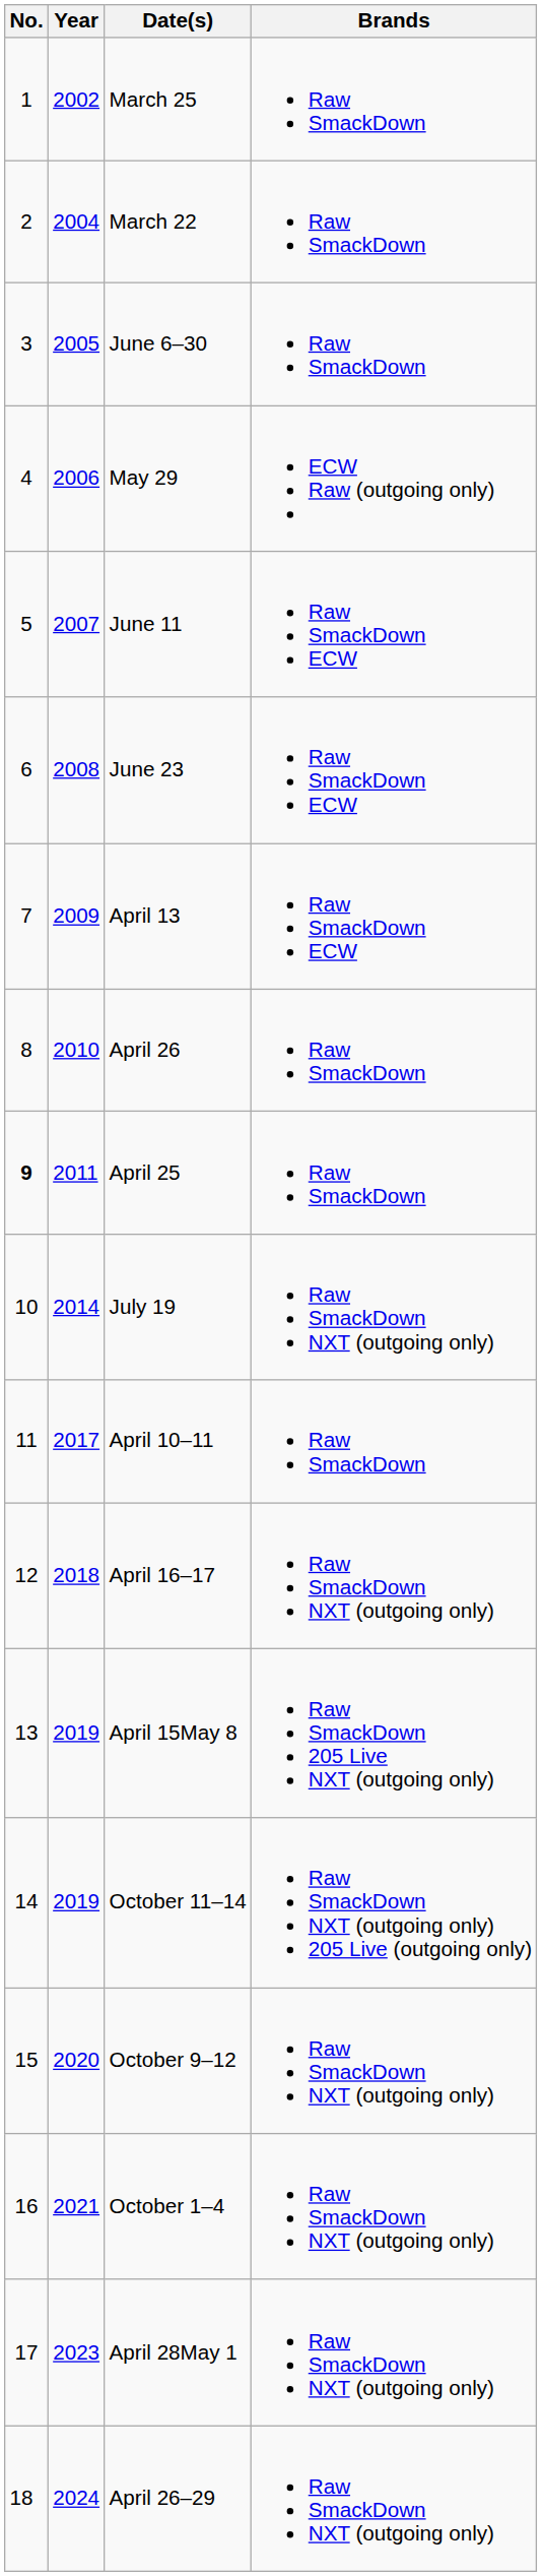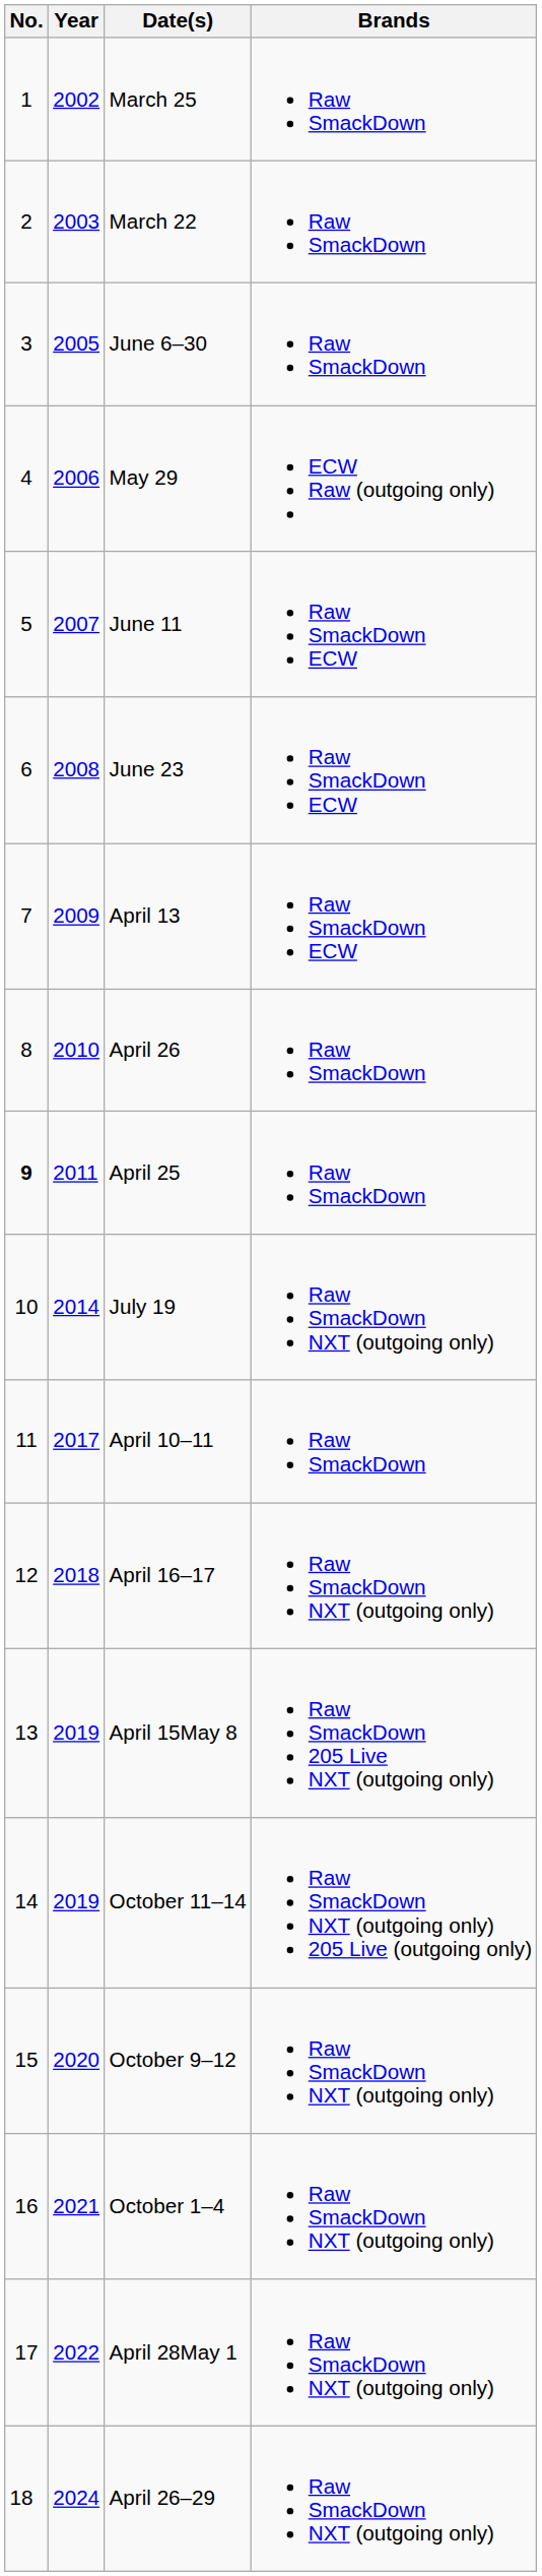March 22 | Year: 2004 -> 2003
April 28May 1 | Year: 2023 -> 2022
